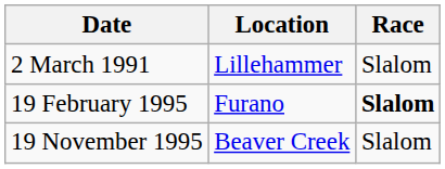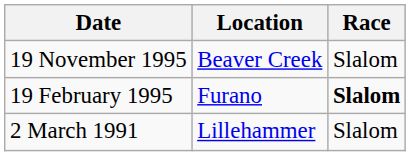rows swapped: 2 March 1991 <-> 19 November 1995
